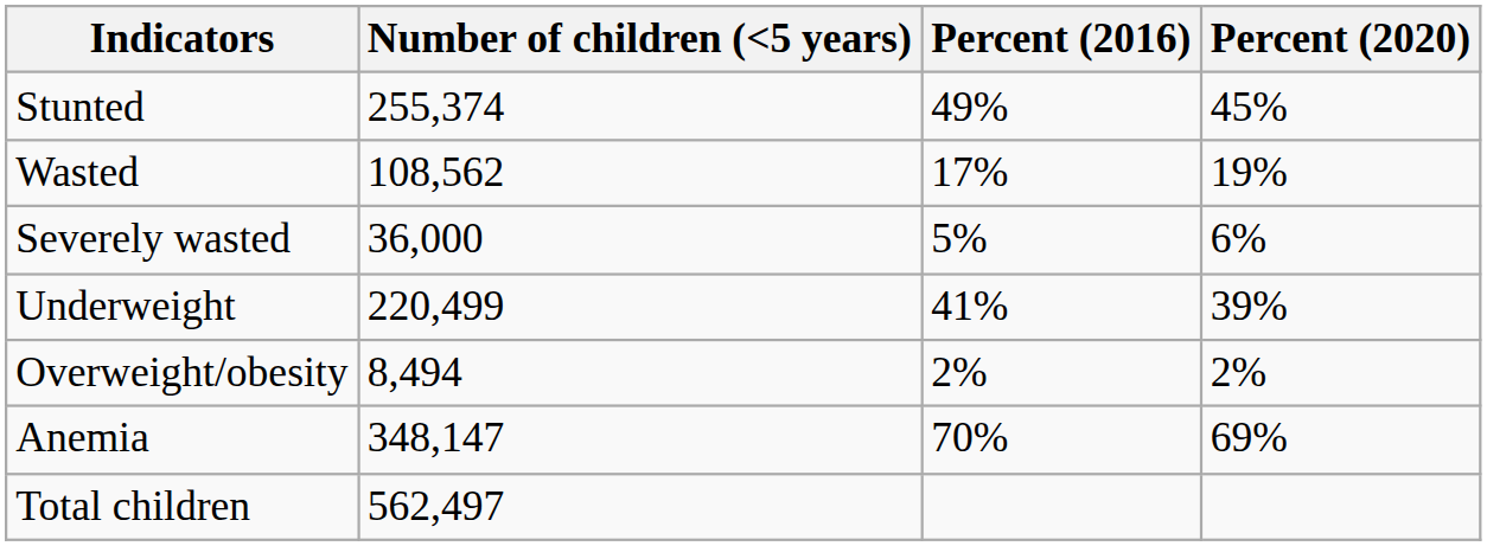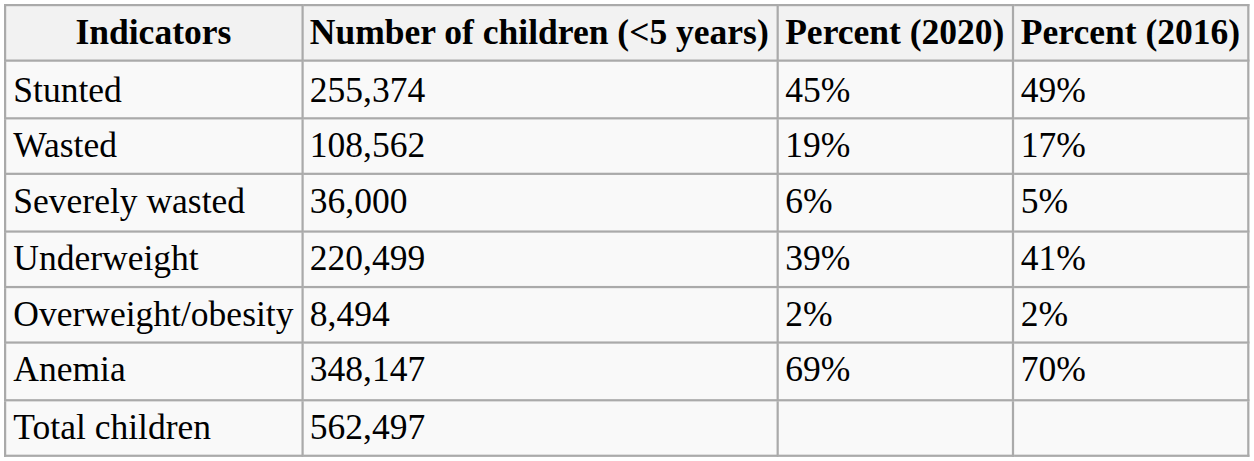columns swapped: Percent (2020) <-> Percent (2016)
